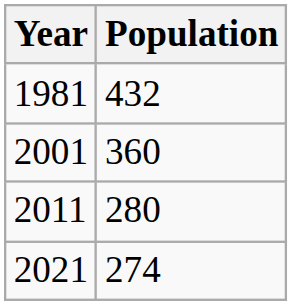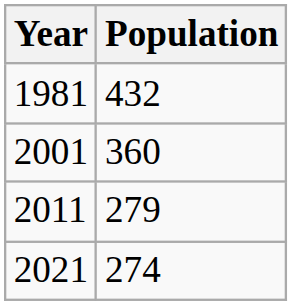2011 | Population: 280 -> 279
